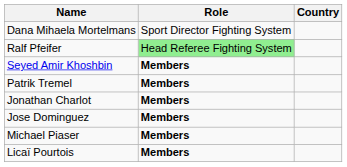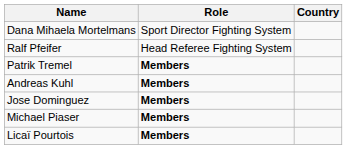Ralf Pfeifer | Role: lightgreen background -> no background
- row: Seyed Amir Khoshbin | Members
+ row: Andreas Kuhl | Members
- row: Jonathan Charlot | Members
